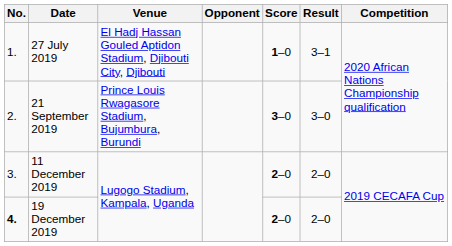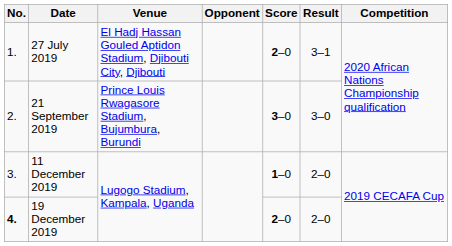27 July 2019 | Score: 1–0 -> 2–0
11 December 2019 | Score: 2–0 -> 1–0
